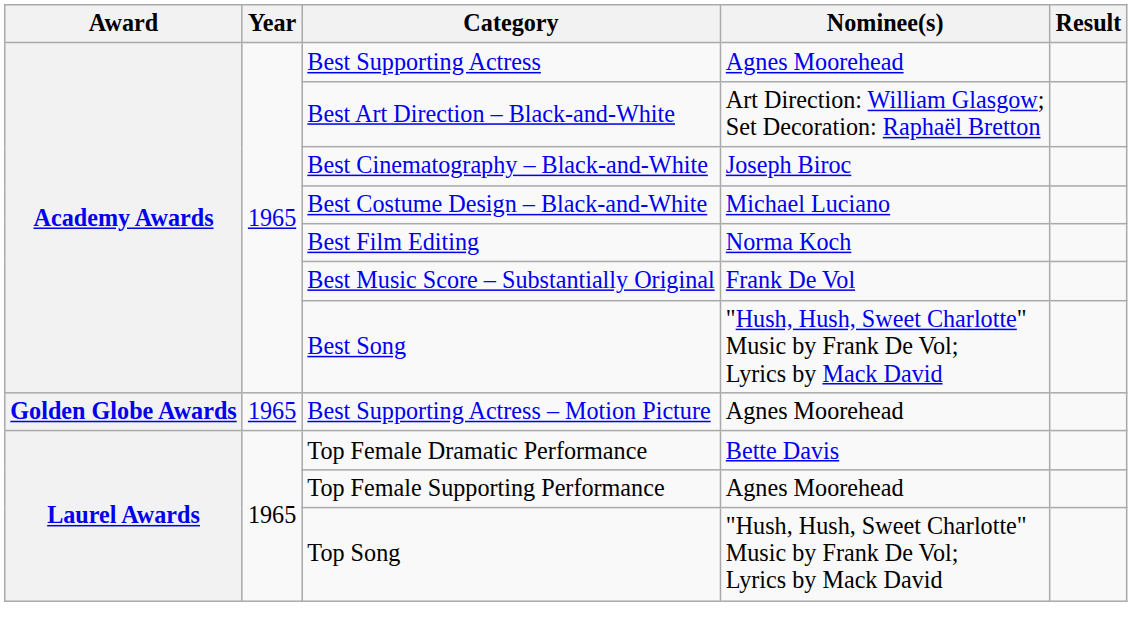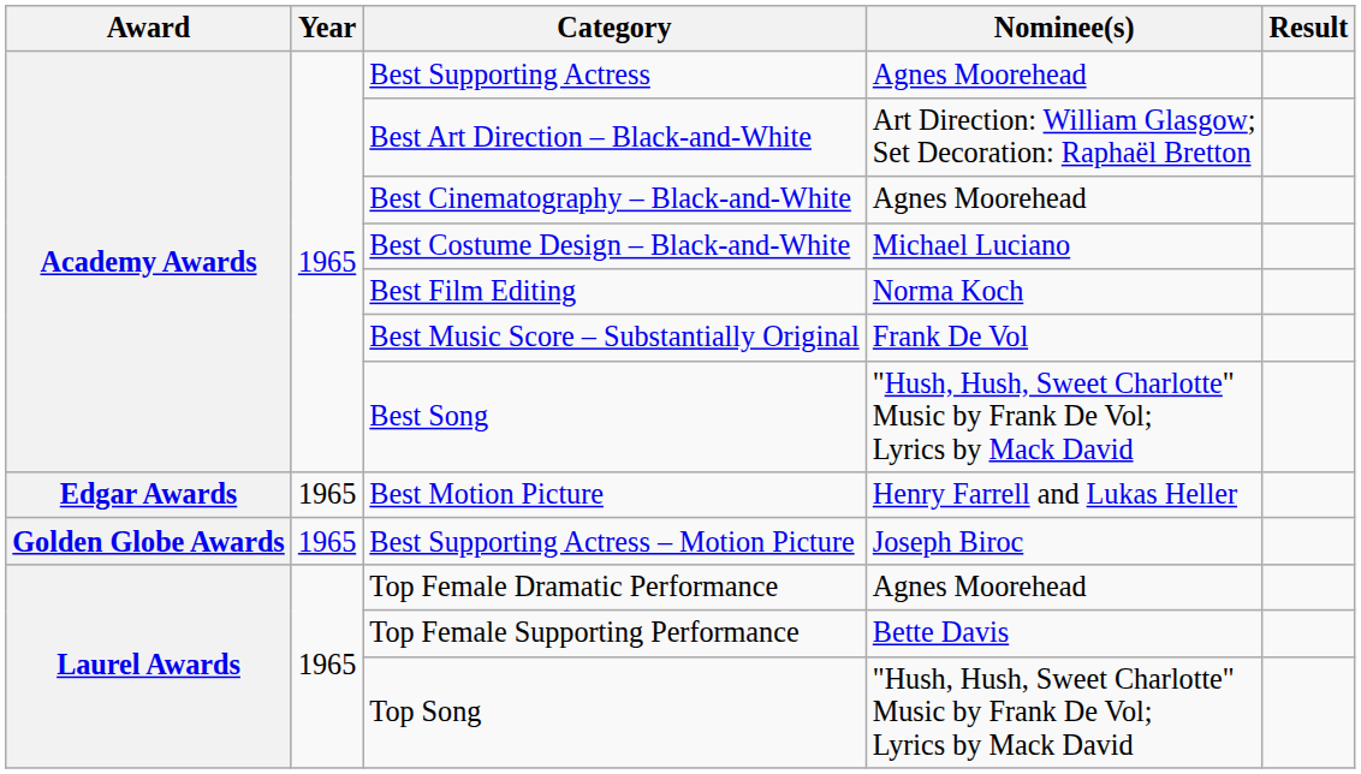Best Cinematography – Black-and-White | Nominee(s): Joseph Biroc -> Agnes Moorehead
+ row: Edgar Awards | 1965 | Best Motion Picture | Henry Farrell and Lukas Heller
Best Supporting Actress – Motion Picture | Nominee(s): Agnes Moorehead -> Joseph Biroc
Top Female Dramatic Performance | Nominee(s): Bette Davis -> Agnes Moorehead
Top Female Supporting Performance | Nominee(s): Agnes Moorehead -> Bette Davis
